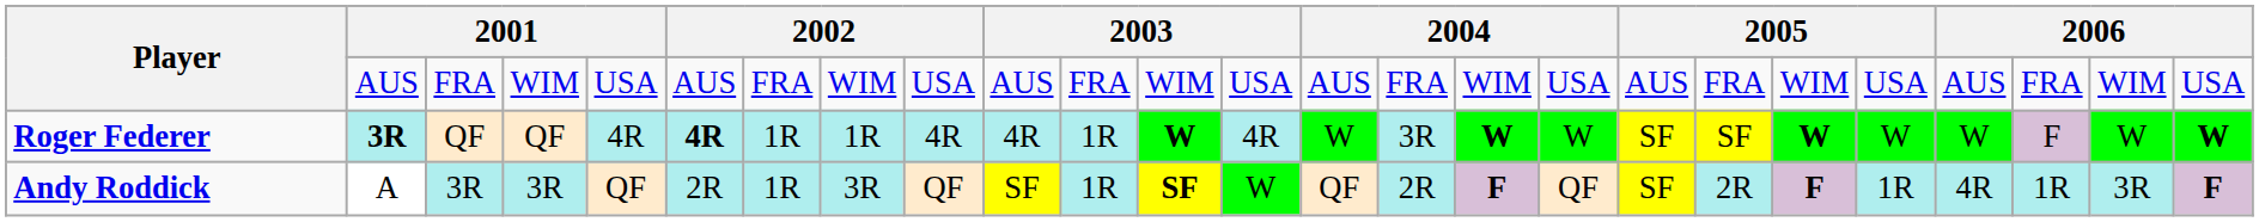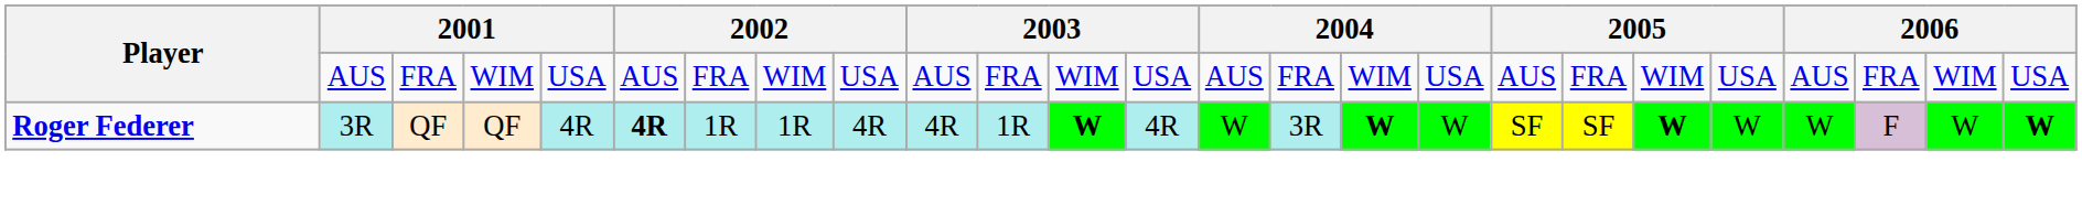Roger Federer | column 2: bold -> normal
- row: Andy Roddick | A | 3R | 3R | QF | 2R | 1R | 3R | QF | SF | 1R | SF | W | QF | 2R | F | QF | SF | 2R | F | 1R | 4R | 1R | 3R | F
